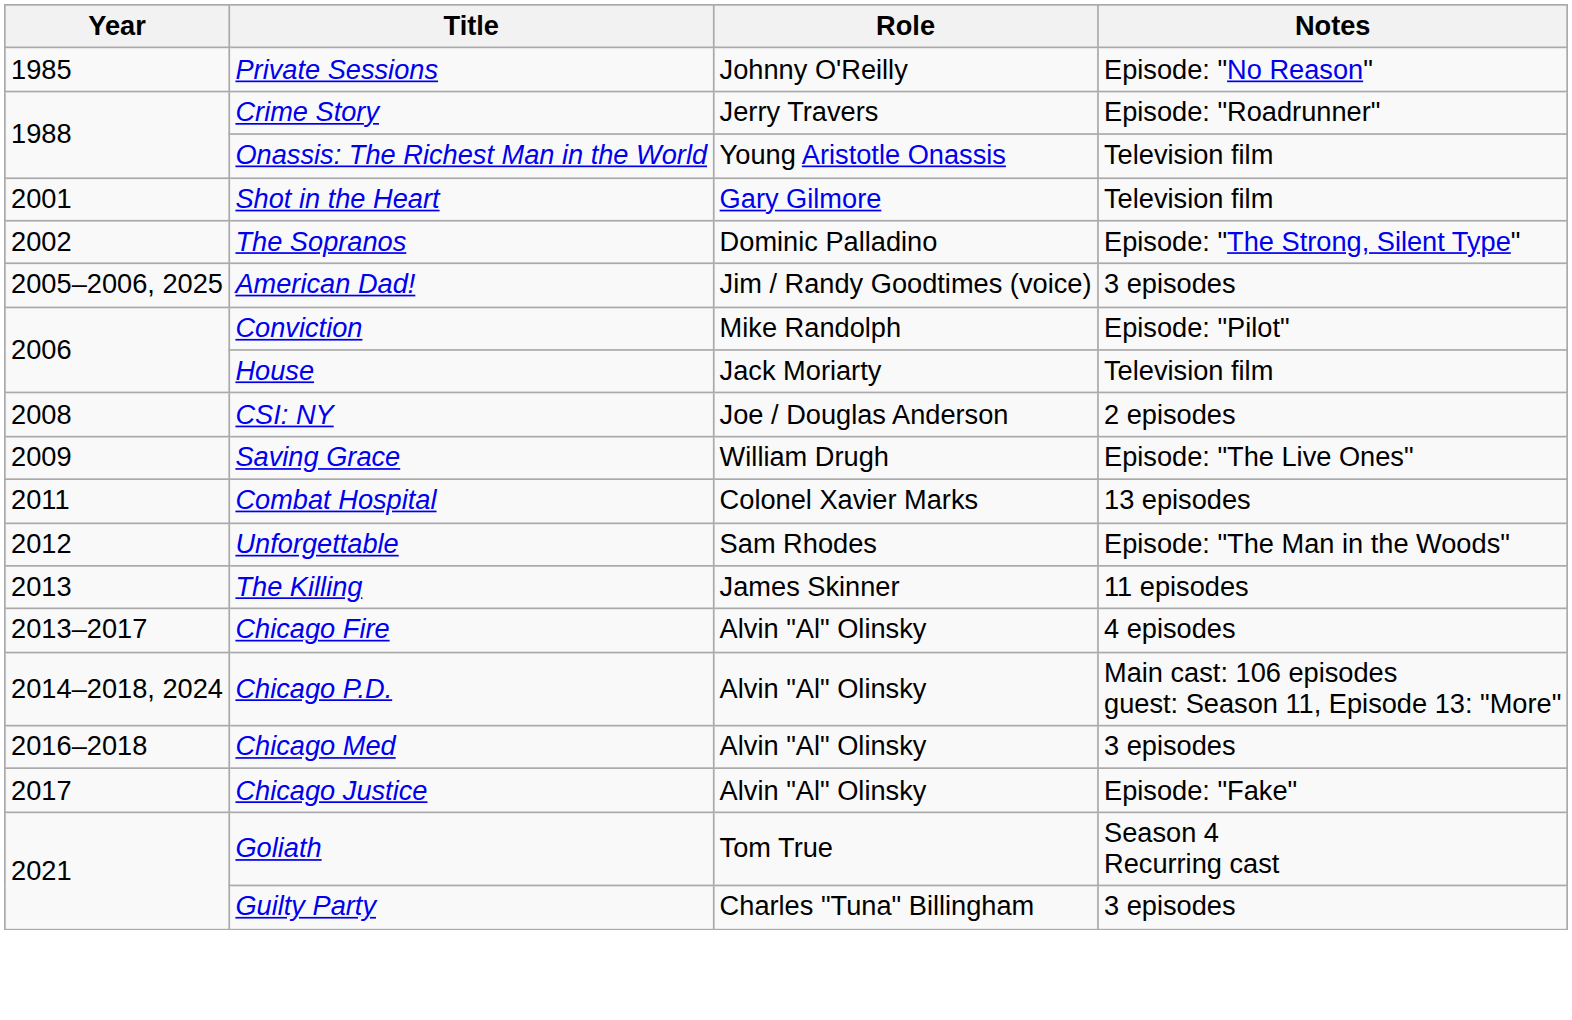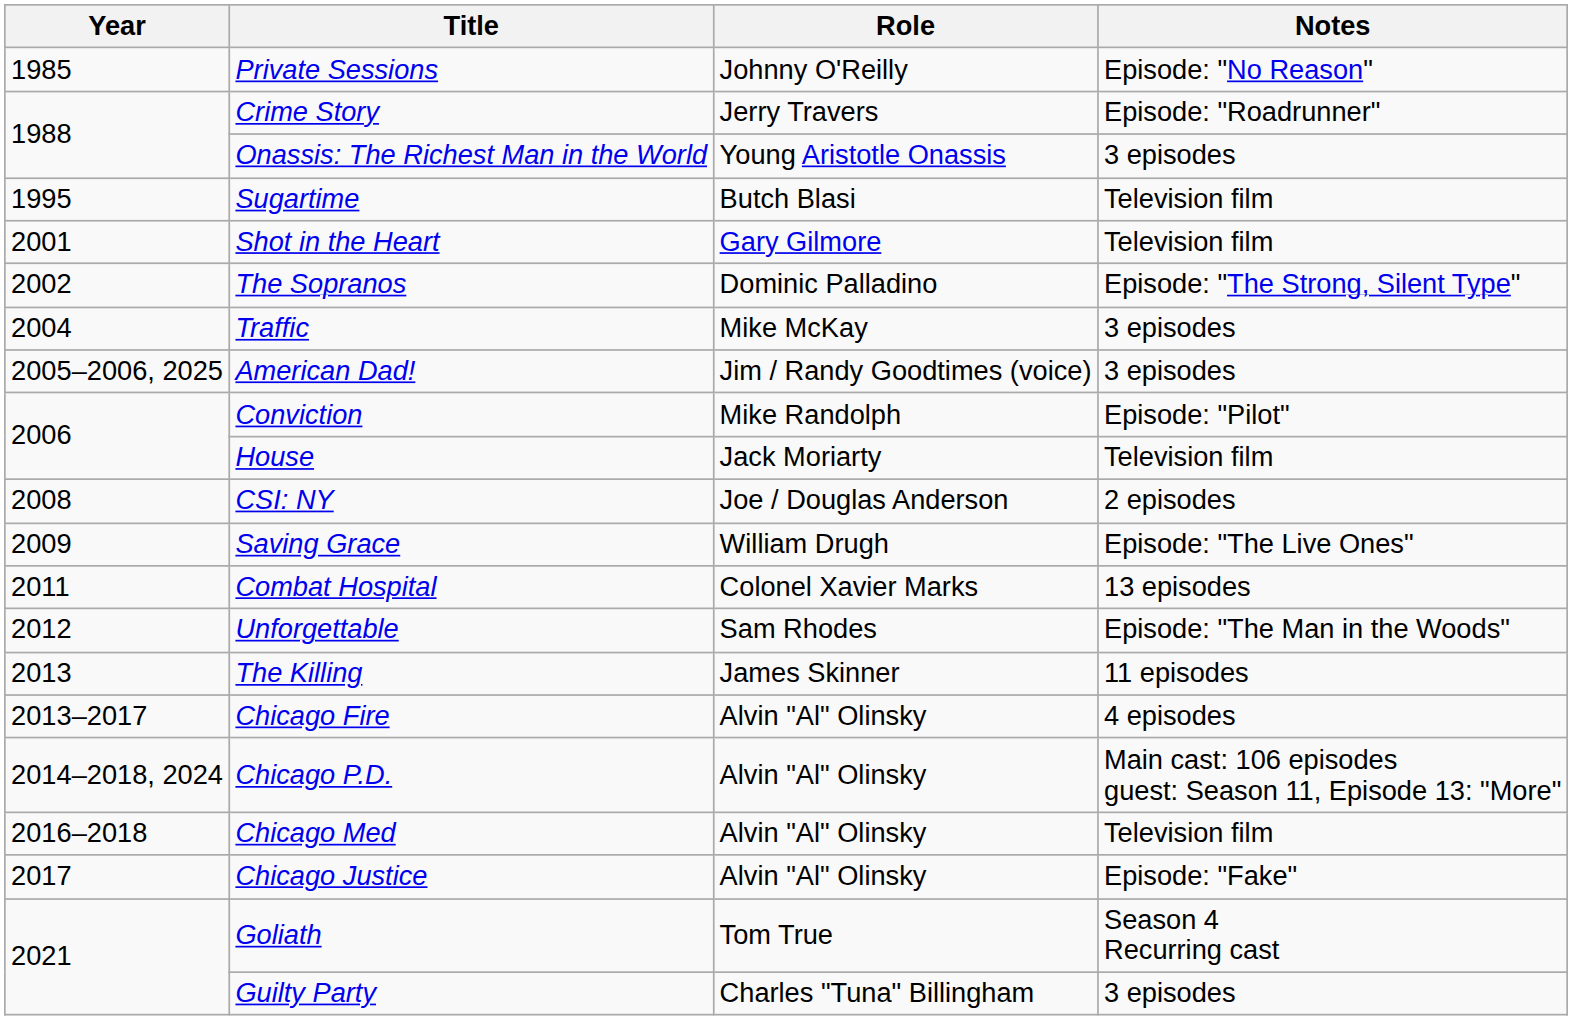Onassis: The Richest Man in the World | Notes: Television film -> 3 episodes
+ row: 1995 | Sugartime | Butch Blasi | Television film
+ row: 2004 | Traffic | Mike McKay | 3 episodes
Chicago Med | Notes: 3 episodes -> Television film
